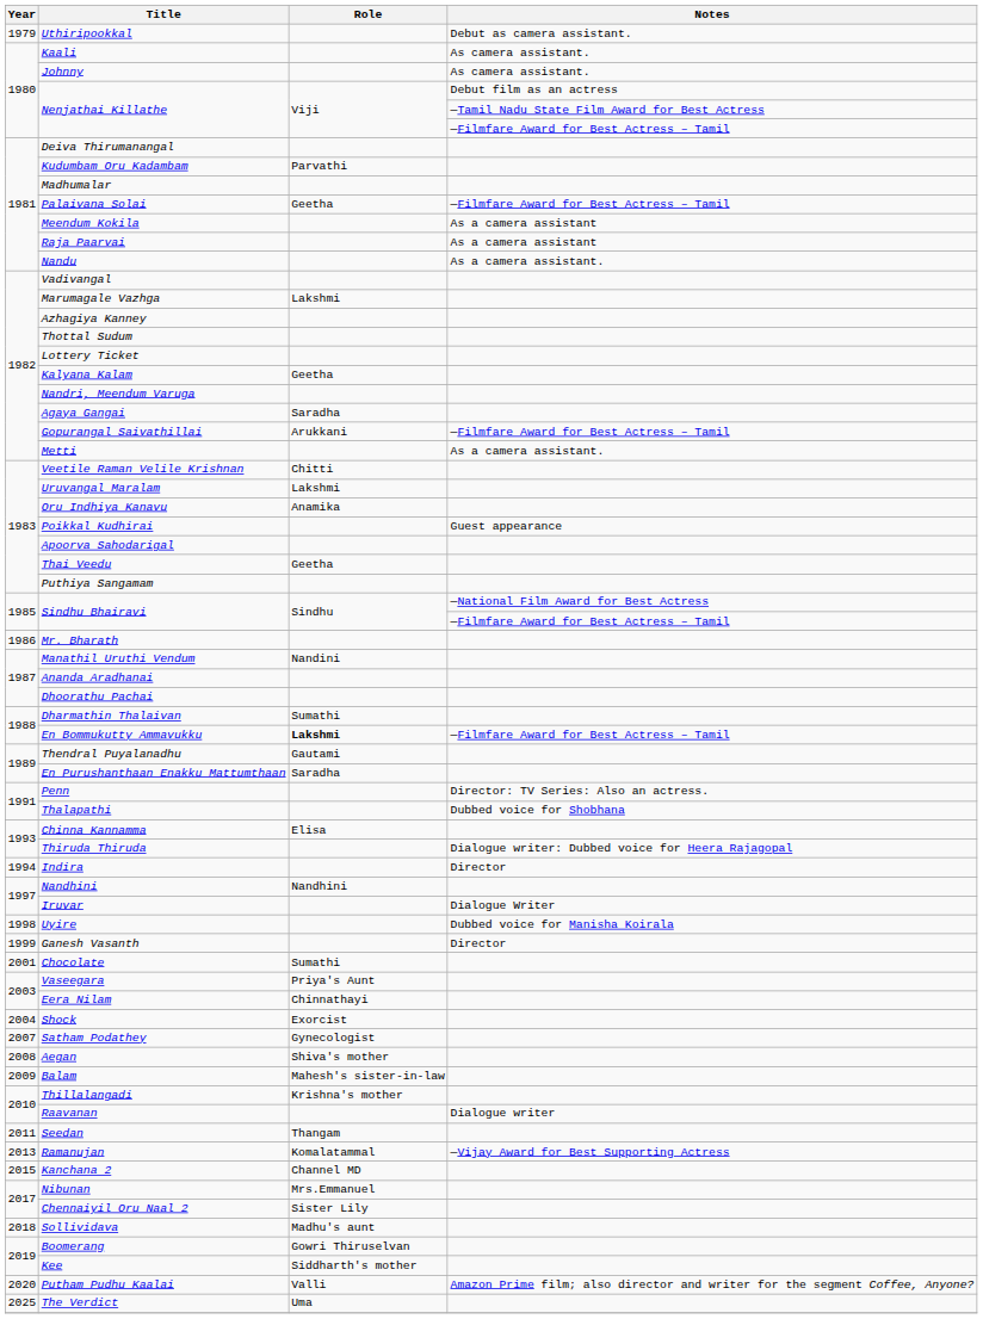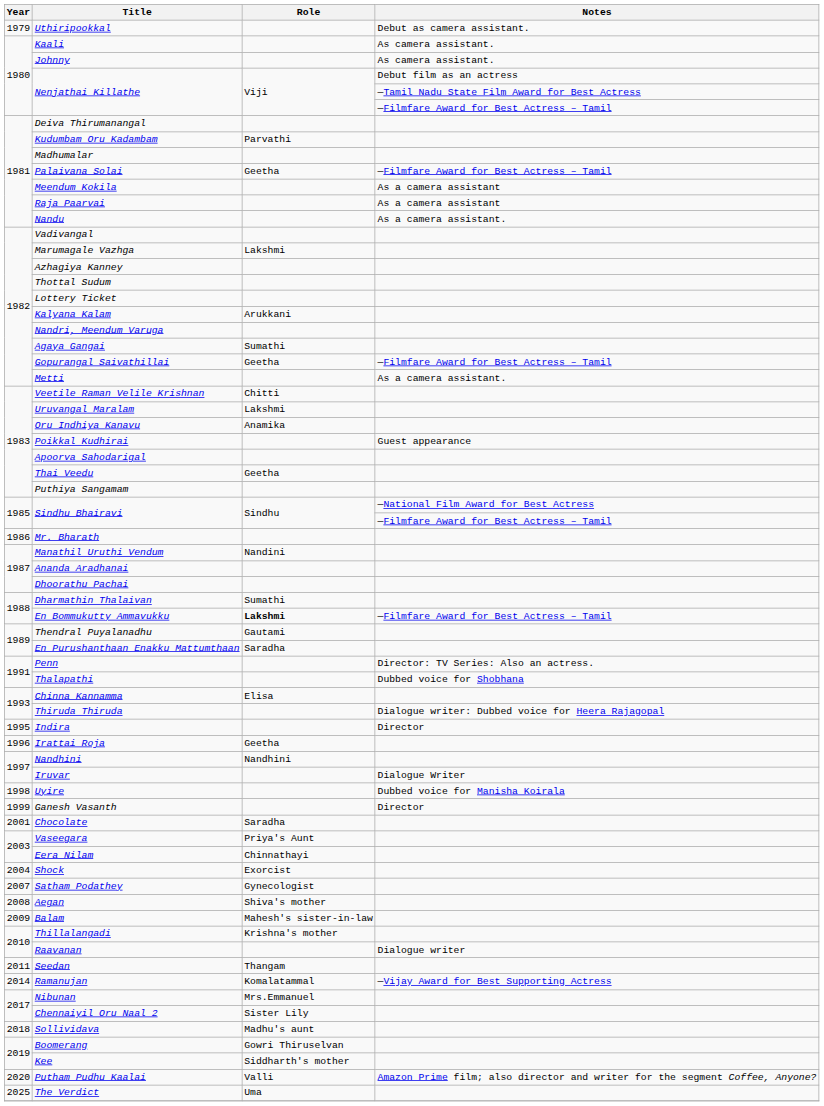Kalyana Kalam | Role: Geetha -> Arukkani
Agaya Gangai | Role: Saradha -> Sumathi
Gopurangal Saivathillai | Role: Arukkani -> Geetha
Indira | Year: 1994 -> 1995
+ row: 1996 | Irattai Roja | Geetha
Chocolate | Role: Sumathi -> Saradha
Ramanujan | Year: 2013 -> 2014
- row: 2015 | Kanchana 2 | Channel MD
